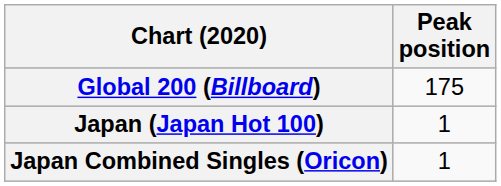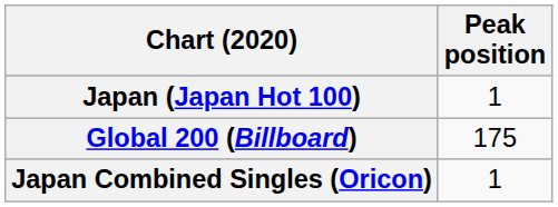rows swapped: Global 200 (Billboard) <-> Japan (Japan Hot 100)
